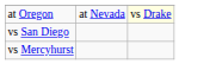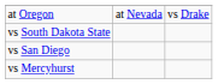at Oregon | column 3: lightyellow background -> no background
+ row: vs South Dakota State
